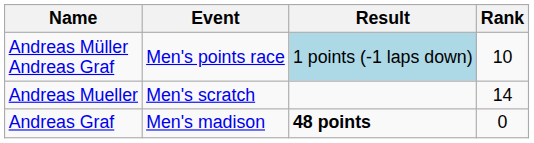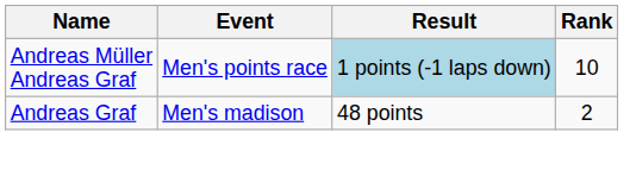- row: Andreas Mueller | Men's scratch | 14
Andreas Graf | Result: bold -> normal
Andreas Graf | Rank: 0 -> 2
